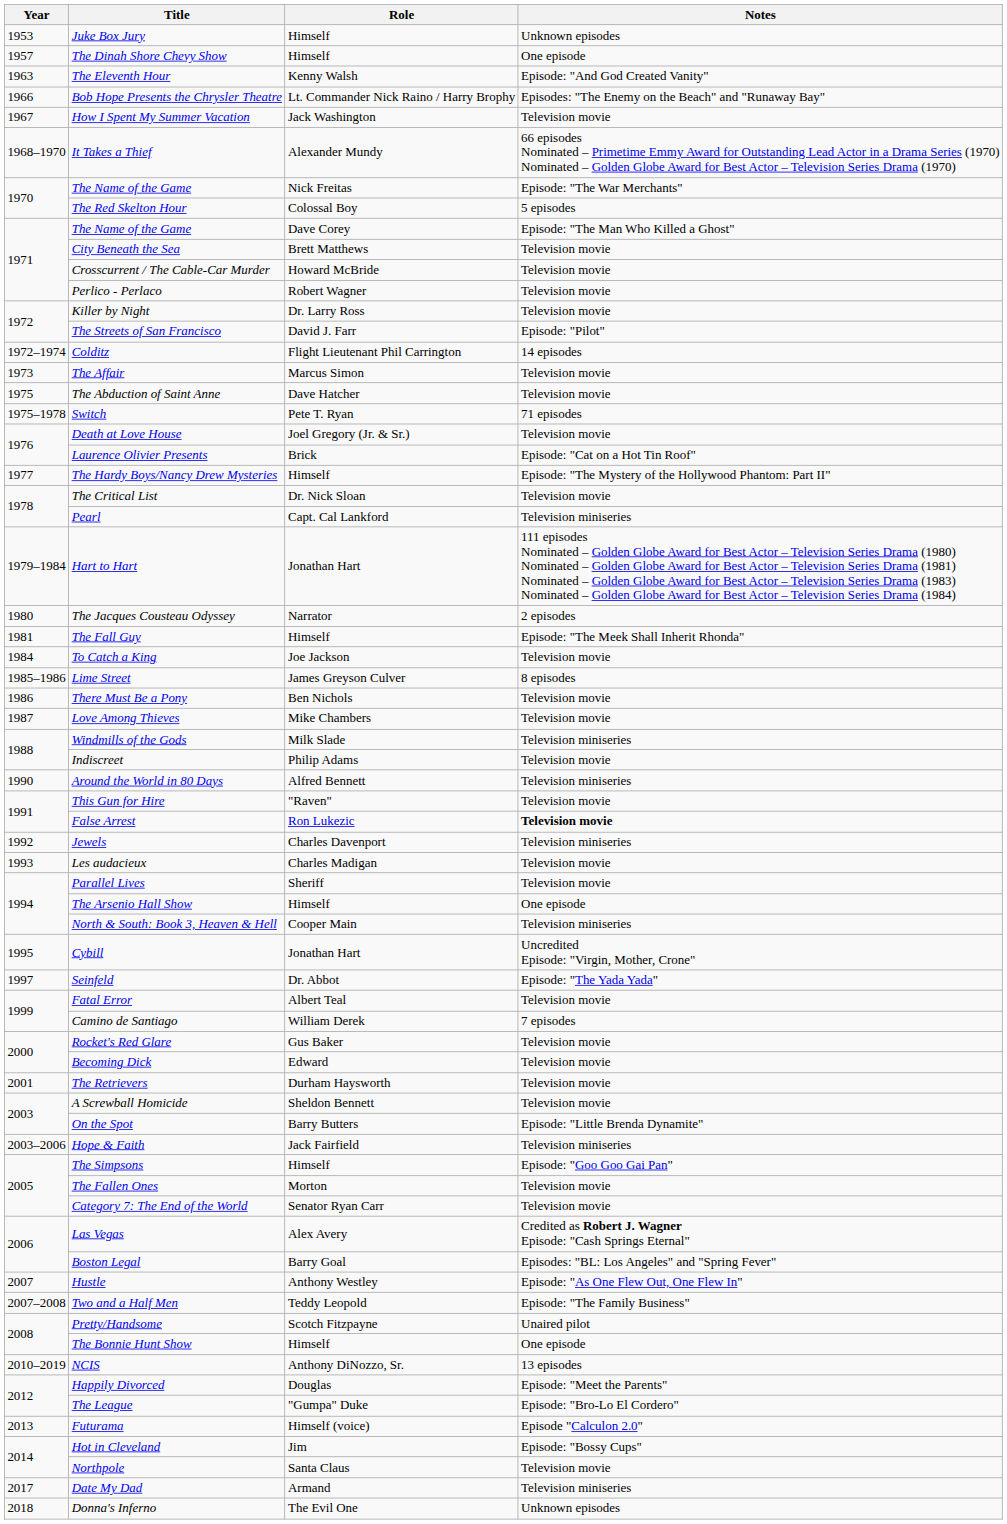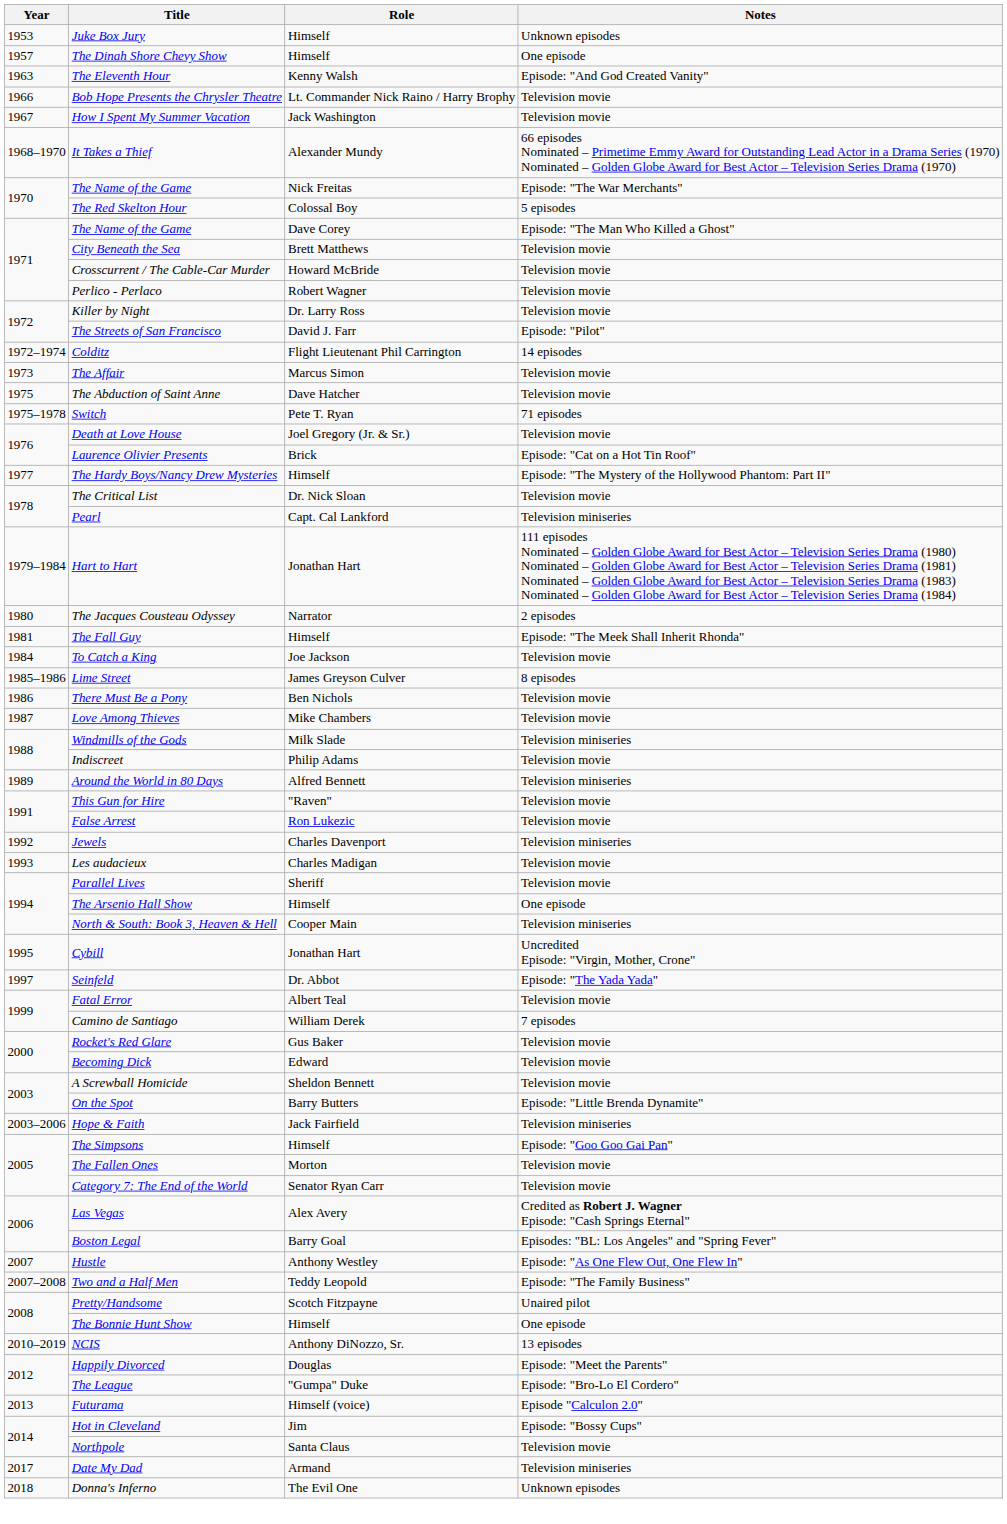Bob Hope Presents the Chrysler Theatre | Notes: Episodes: "The Enemy on the Beach" and "Runaway Bay" -> Television movie
Around the World in 80 Days | Year: 1990 -> 1989
False Arrest | Notes: bold -> normal
- row: 2001 | The Retrievers | Durham Haysworth | Television movie
